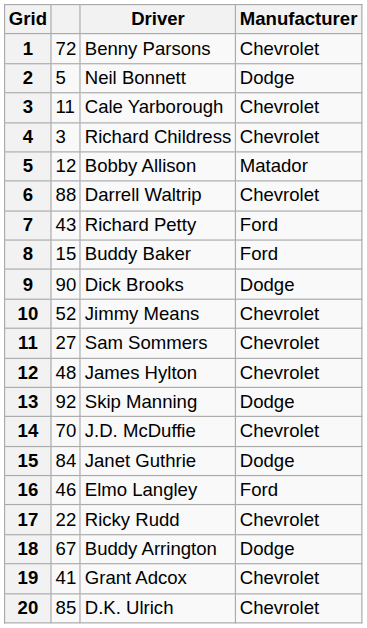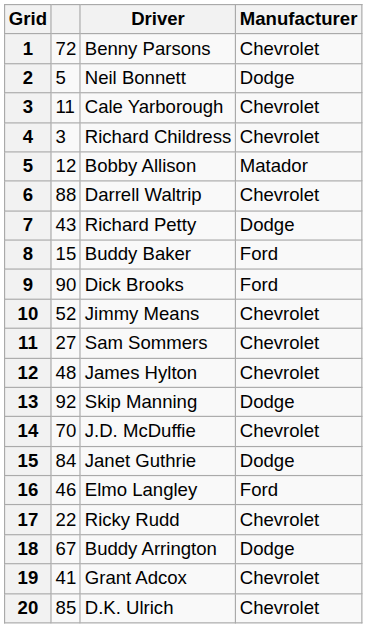Richard Petty | Manufacturer: Ford -> Dodge
Dick Brooks | Manufacturer: Dodge -> Ford
